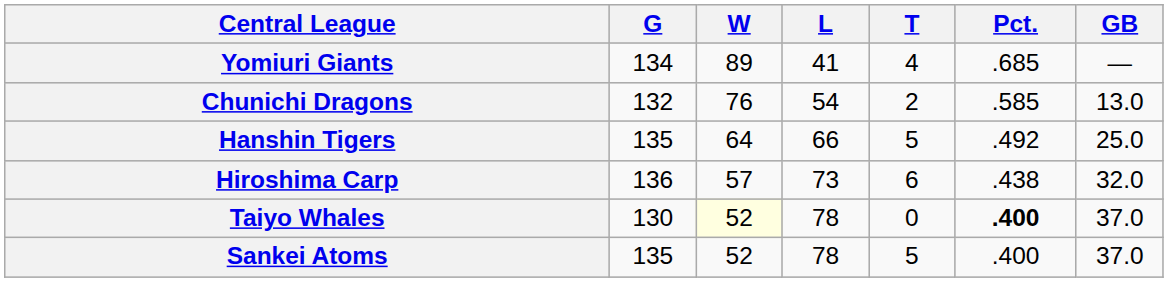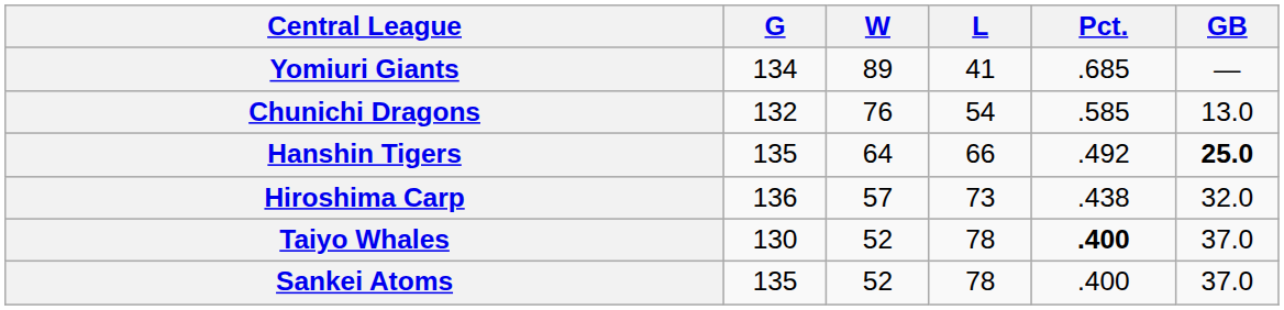- column: T | 4 | 2 | 5 | 6 | 0 | 5
Hanshin Tigers | GB: normal -> bold
Taiyo Whales | W: lightyellow background -> no background
